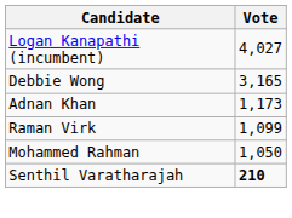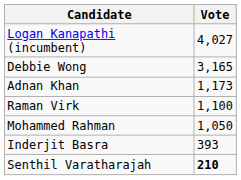Raman Virk | Vote: 1,099 -> 1,100
+ row: Inderjit Basra | 393
